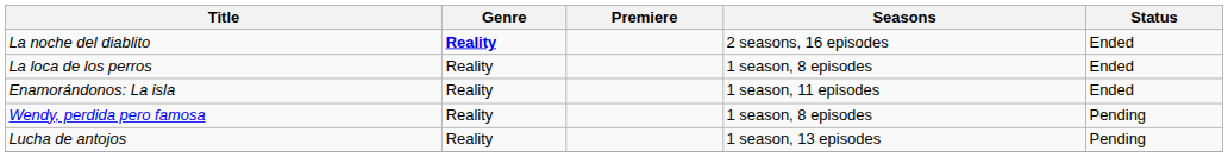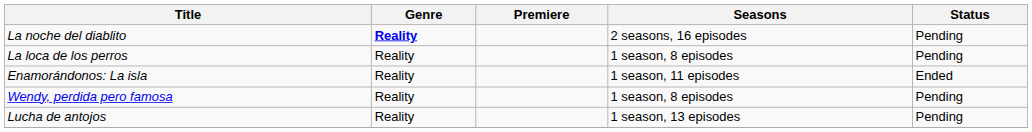La noche del diablito | Status: Ended -> Pending
La loca de los perros | Status: Ended -> Pending
